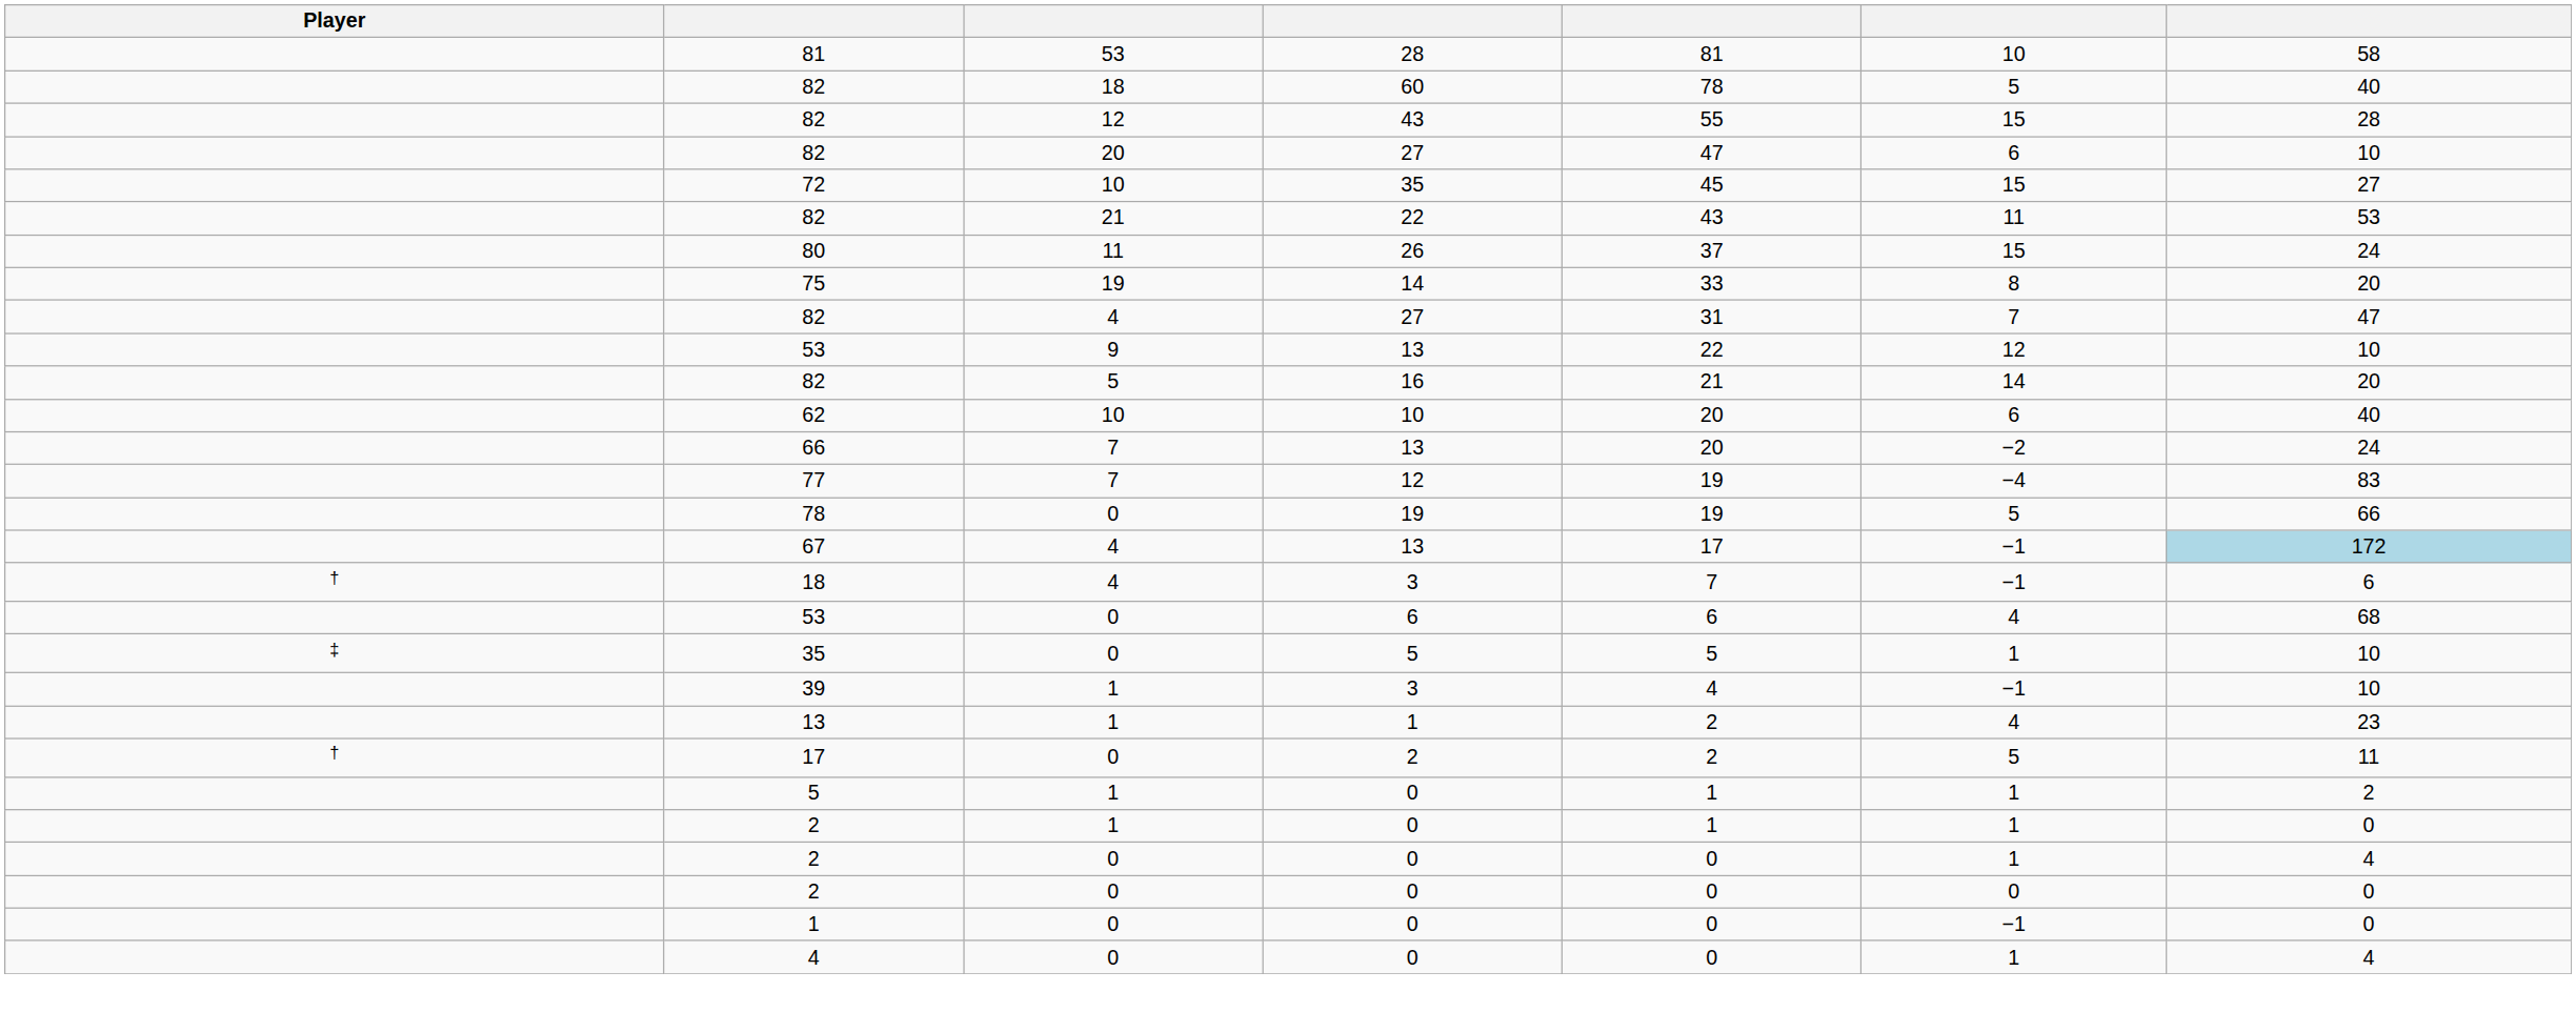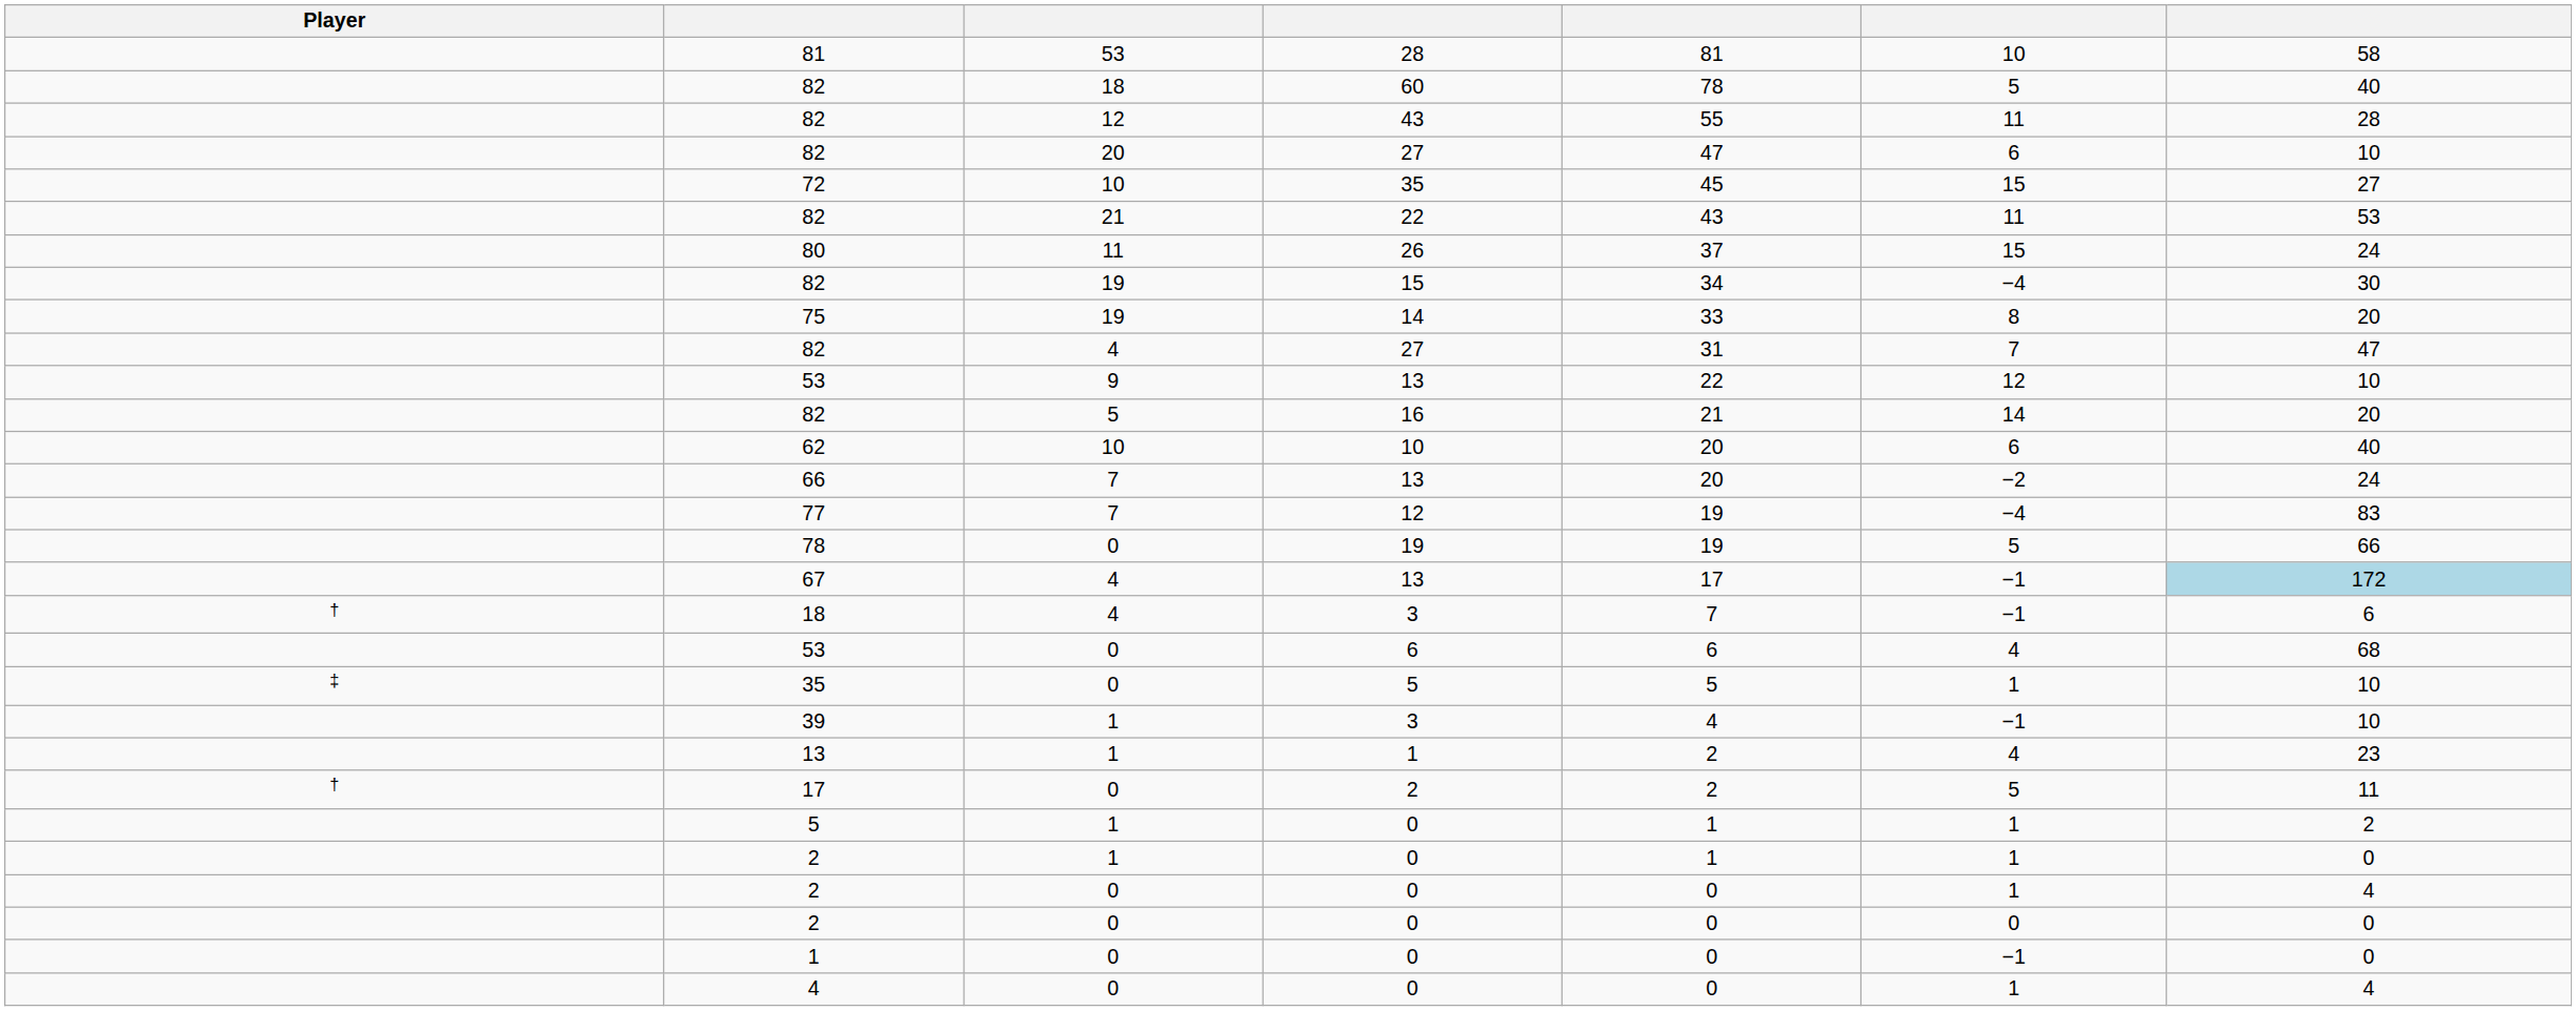82 / 12 | column 6: 15 -> 11
+ row: 82 | 19 | 15 | 34 | −4 | 30
